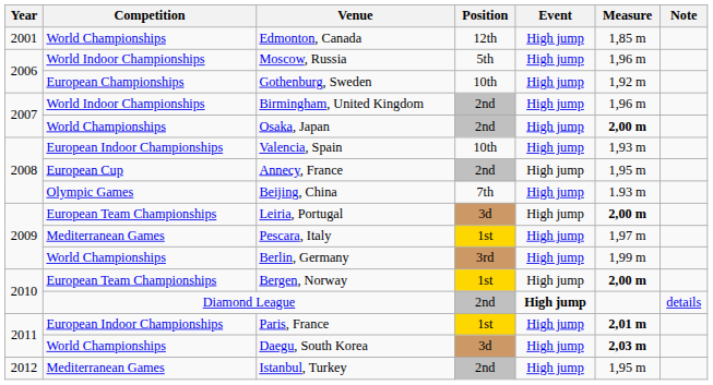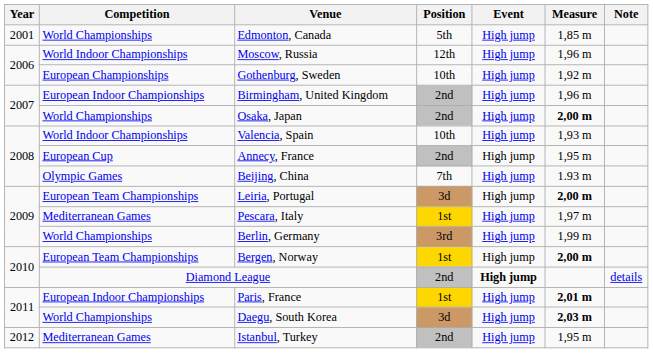Edmonton, Canada | Position: 12th -> 5th
Moscow, Russia | Position: 5th -> 12th
Birmingham, United Kingdom | Competition: World Indoor Championships -> European Indoor Championships
Valencia, Spain | Competition: European Indoor Championships -> World Indoor Championships
